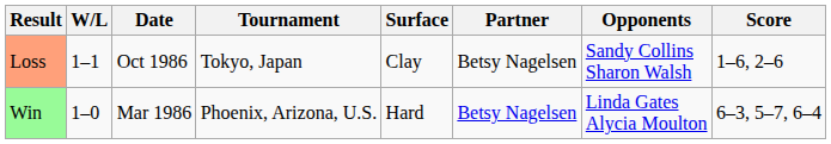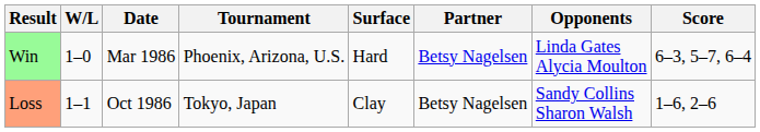rows swapped: Win <-> Loss
